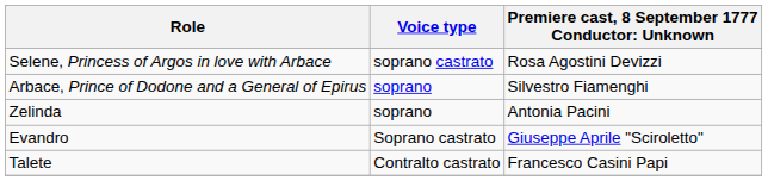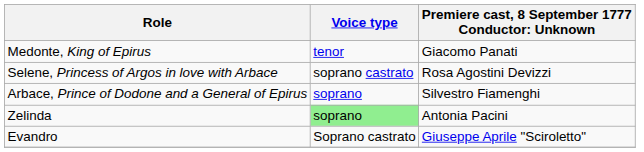+ row: Medonte, King of Epirus | tenor | Giacomo Panati
Zelinda | Voice type: no background -> lightgreen background
- row: Talete | Contralto castrato | Francesco Casini Papi
